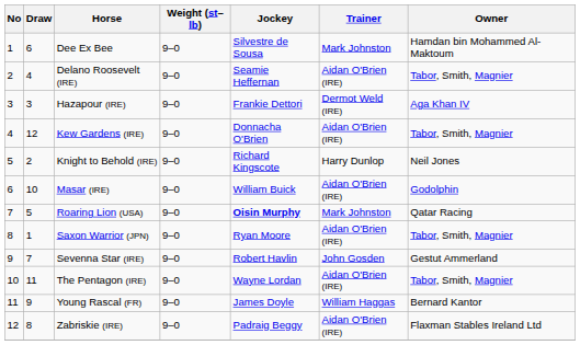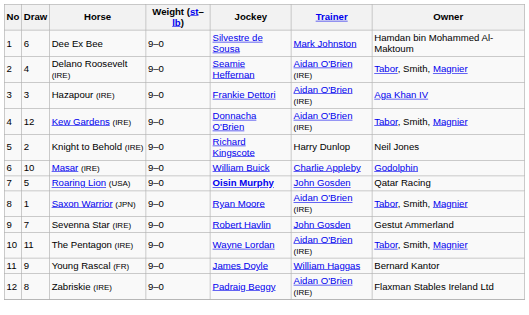Hazapour (IRE) | Trainer: Dermot Weld (IRE) -> Aidan O'Brien (IRE)
Masar (IRE) | Trainer: Aidan O'Brien (IRE) -> Charlie Appleby
Roaring Lion (USA) | Trainer: Mark Johnston -> John Gosden
